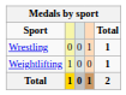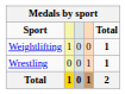rows swapped: Weightlifting <-> Wrestling
